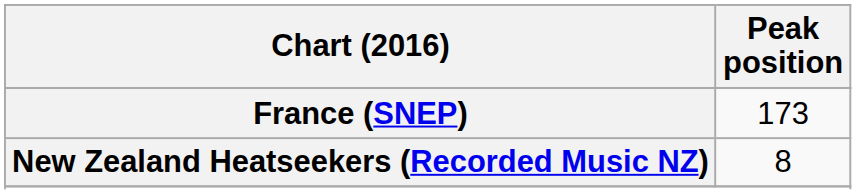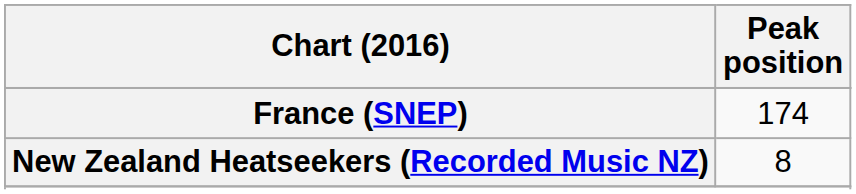France (SNEP) | Peak position: 173 -> 174
